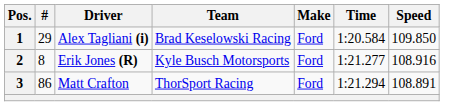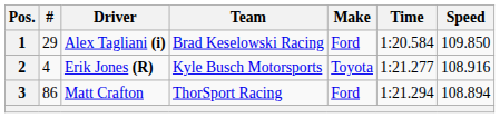2 | #: 8 -> 4
2 | Make: Ford -> Toyota
3 | Speed: 108.891 -> 108.894
